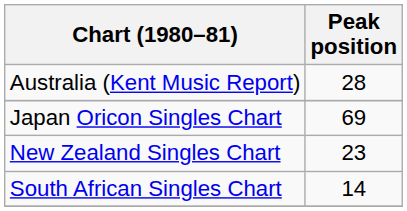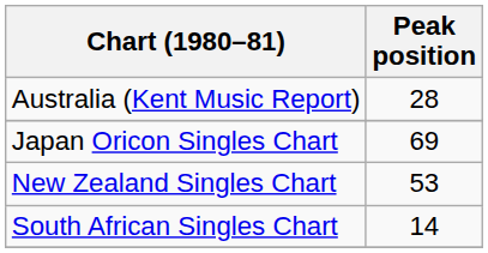New Zealand Singles Chart | Peak position: 23 -> 53
